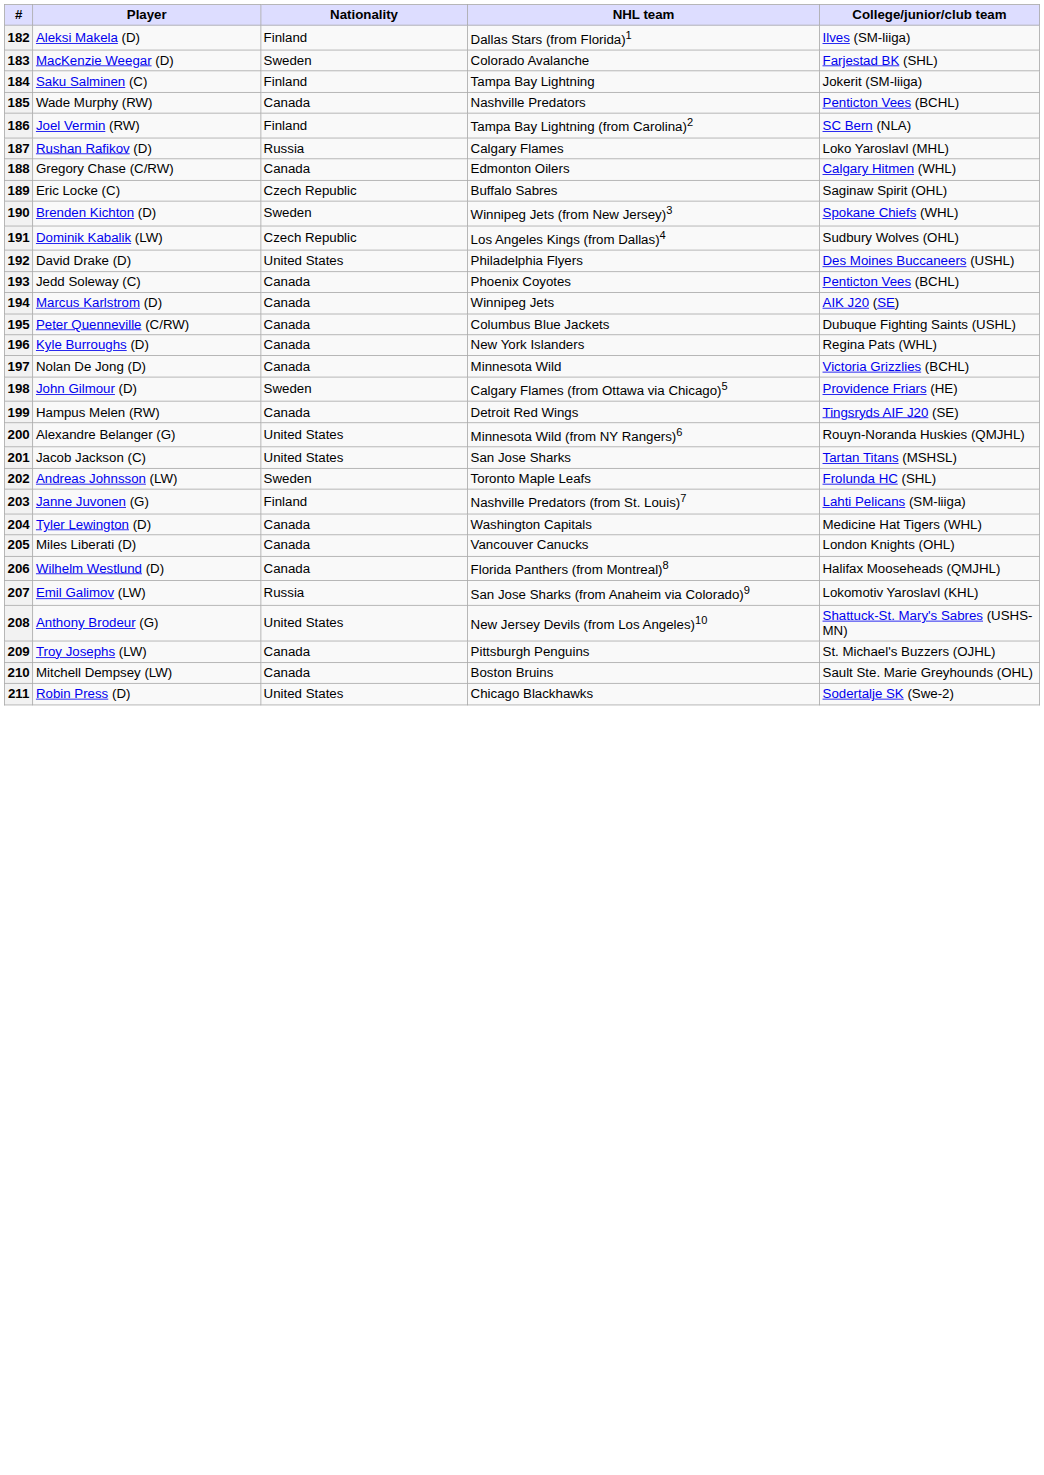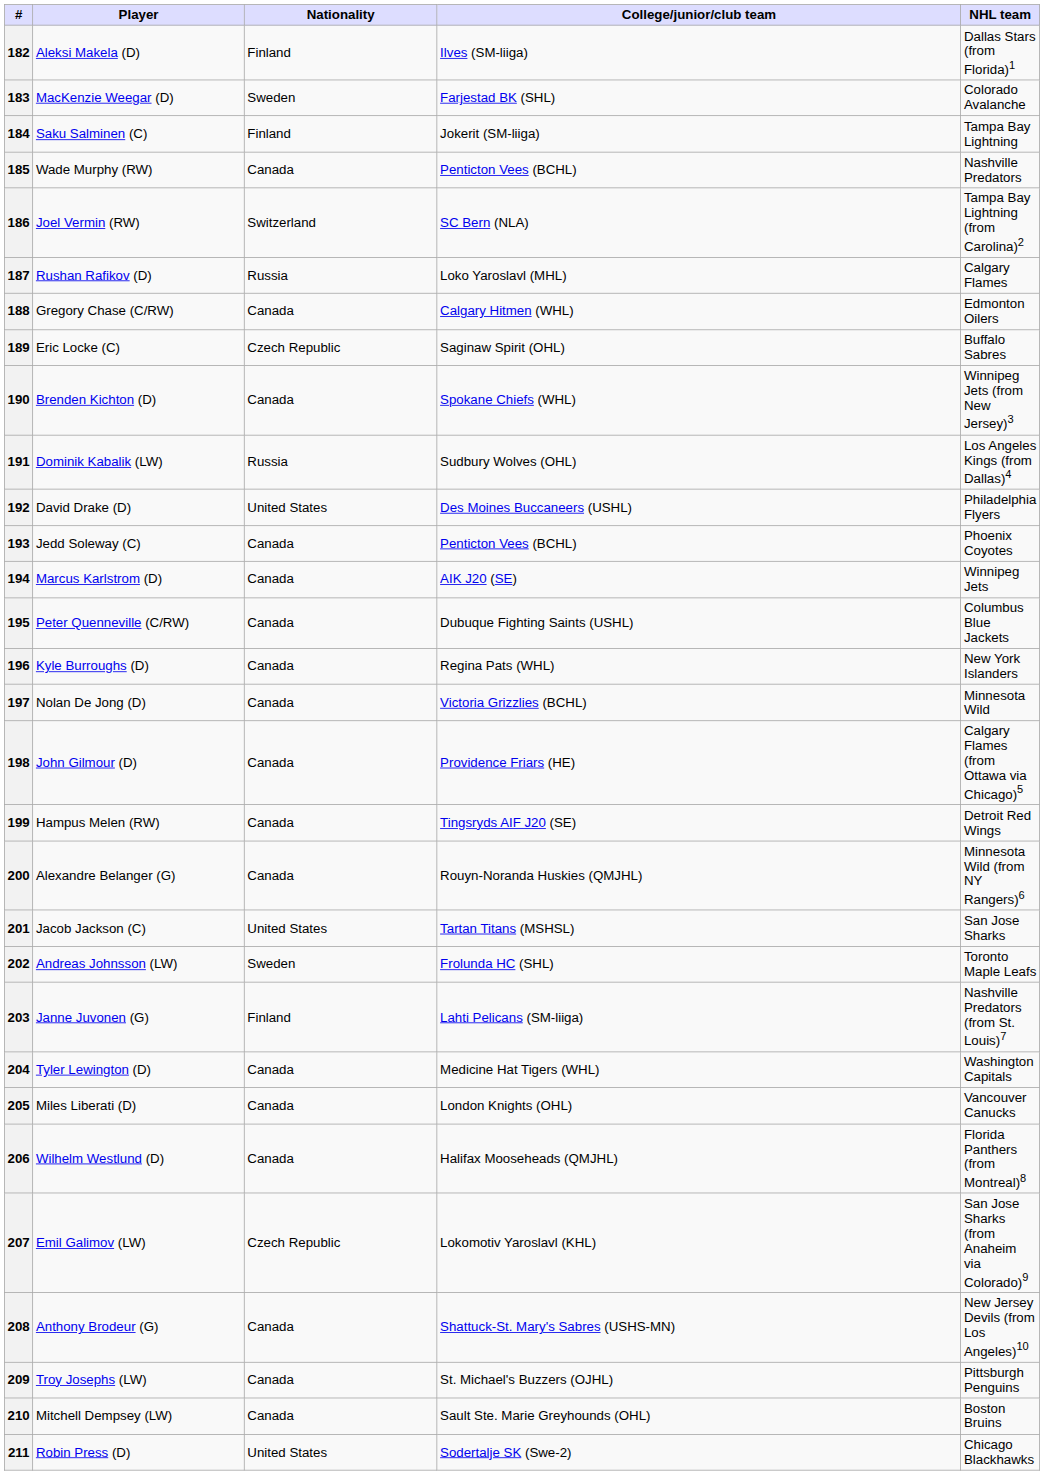columns swapped: NHL team <-> College/junior/club team
186 | Nationality: Finland -> Switzerland
190 | Nationality: Sweden -> Canada
191 | Nationality: Czech Republic -> Russia
198 | Nationality: Sweden -> Canada
200 | Nationality: United States -> Canada
207 | Nationality: Russia -> Czech Republic
208 | Nationality: United States -> Canada
